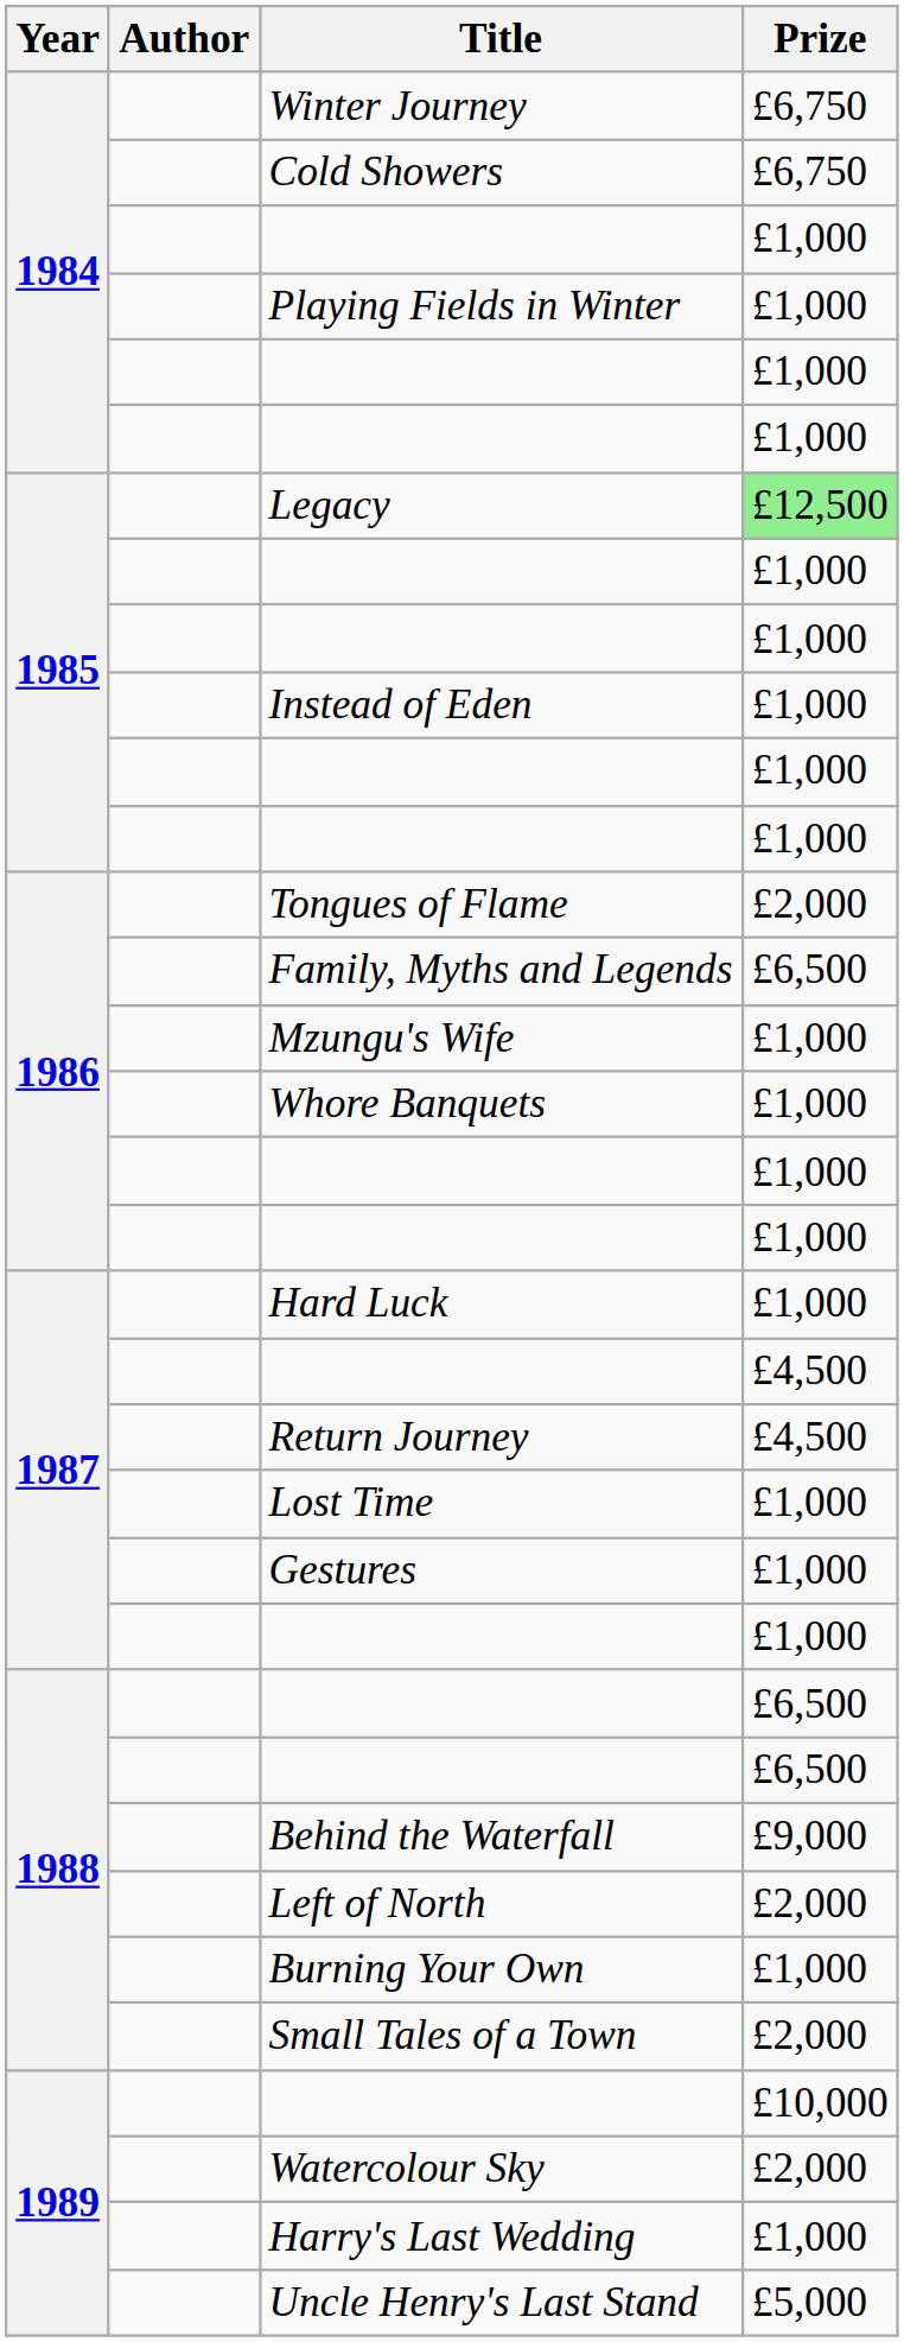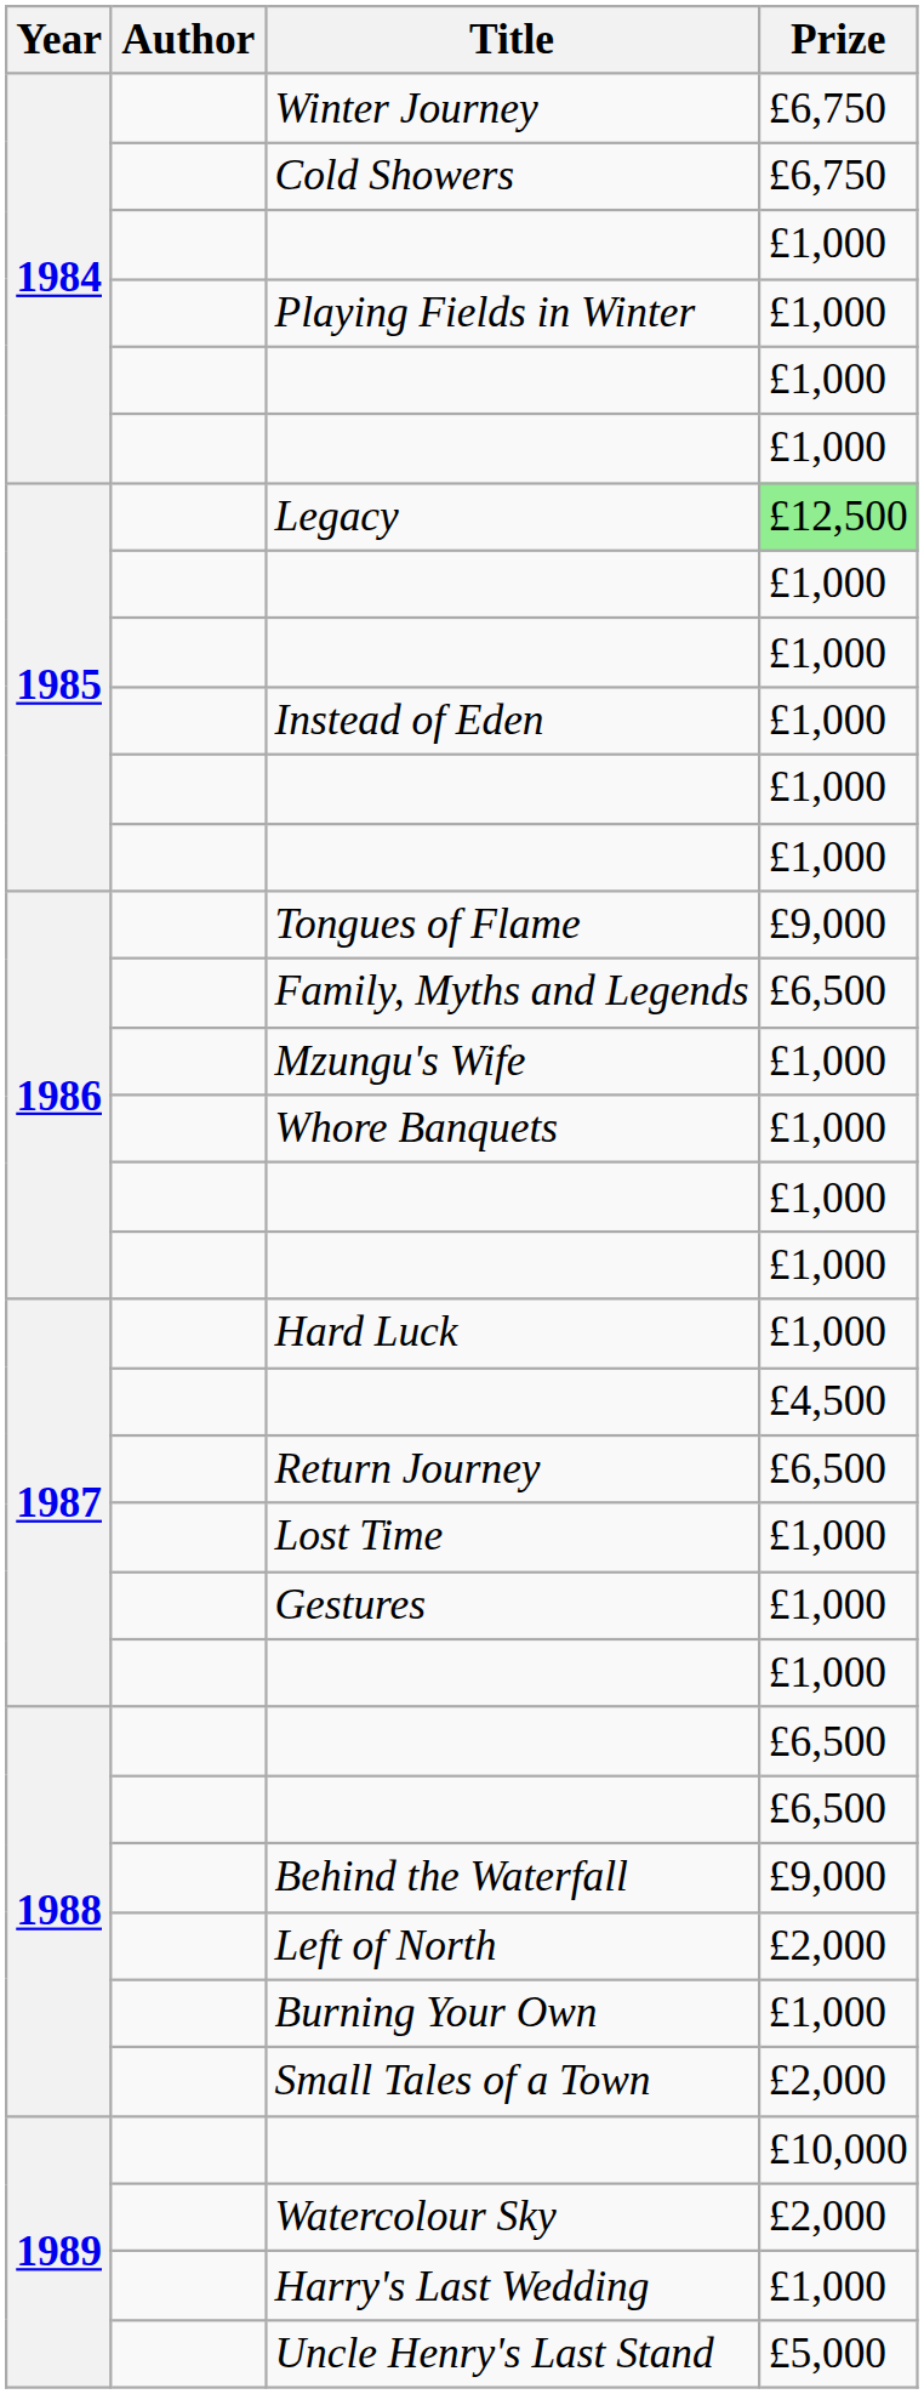Tongues of Flame | Prize: £2,000 -> £9,000
Return Journey | Prize: £4,500 -> £6,500
